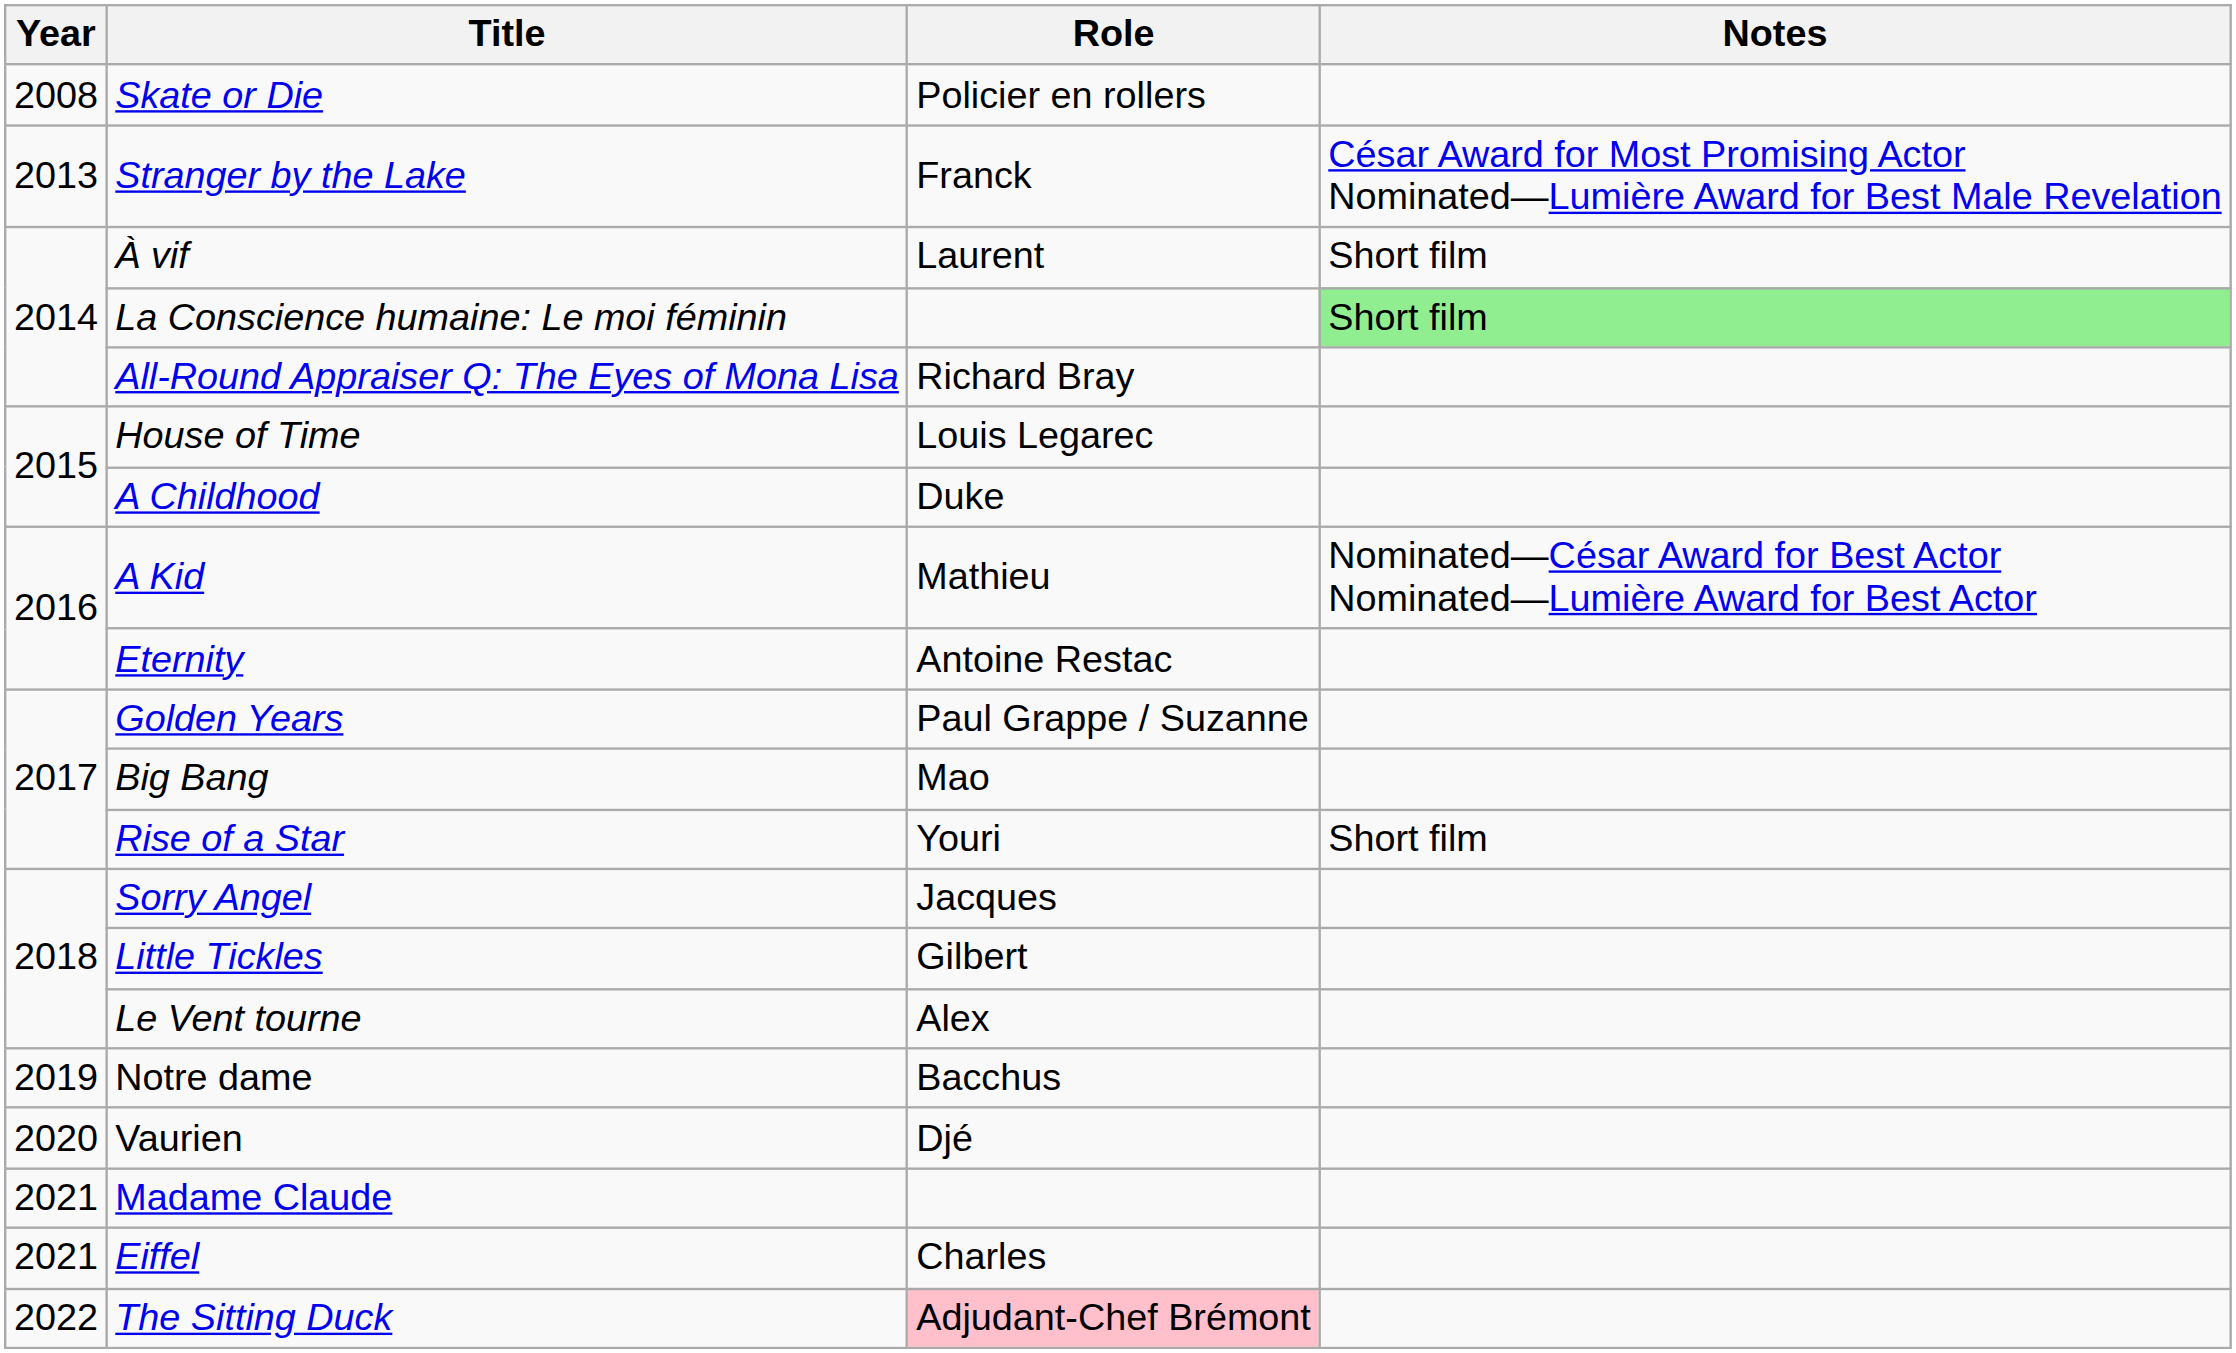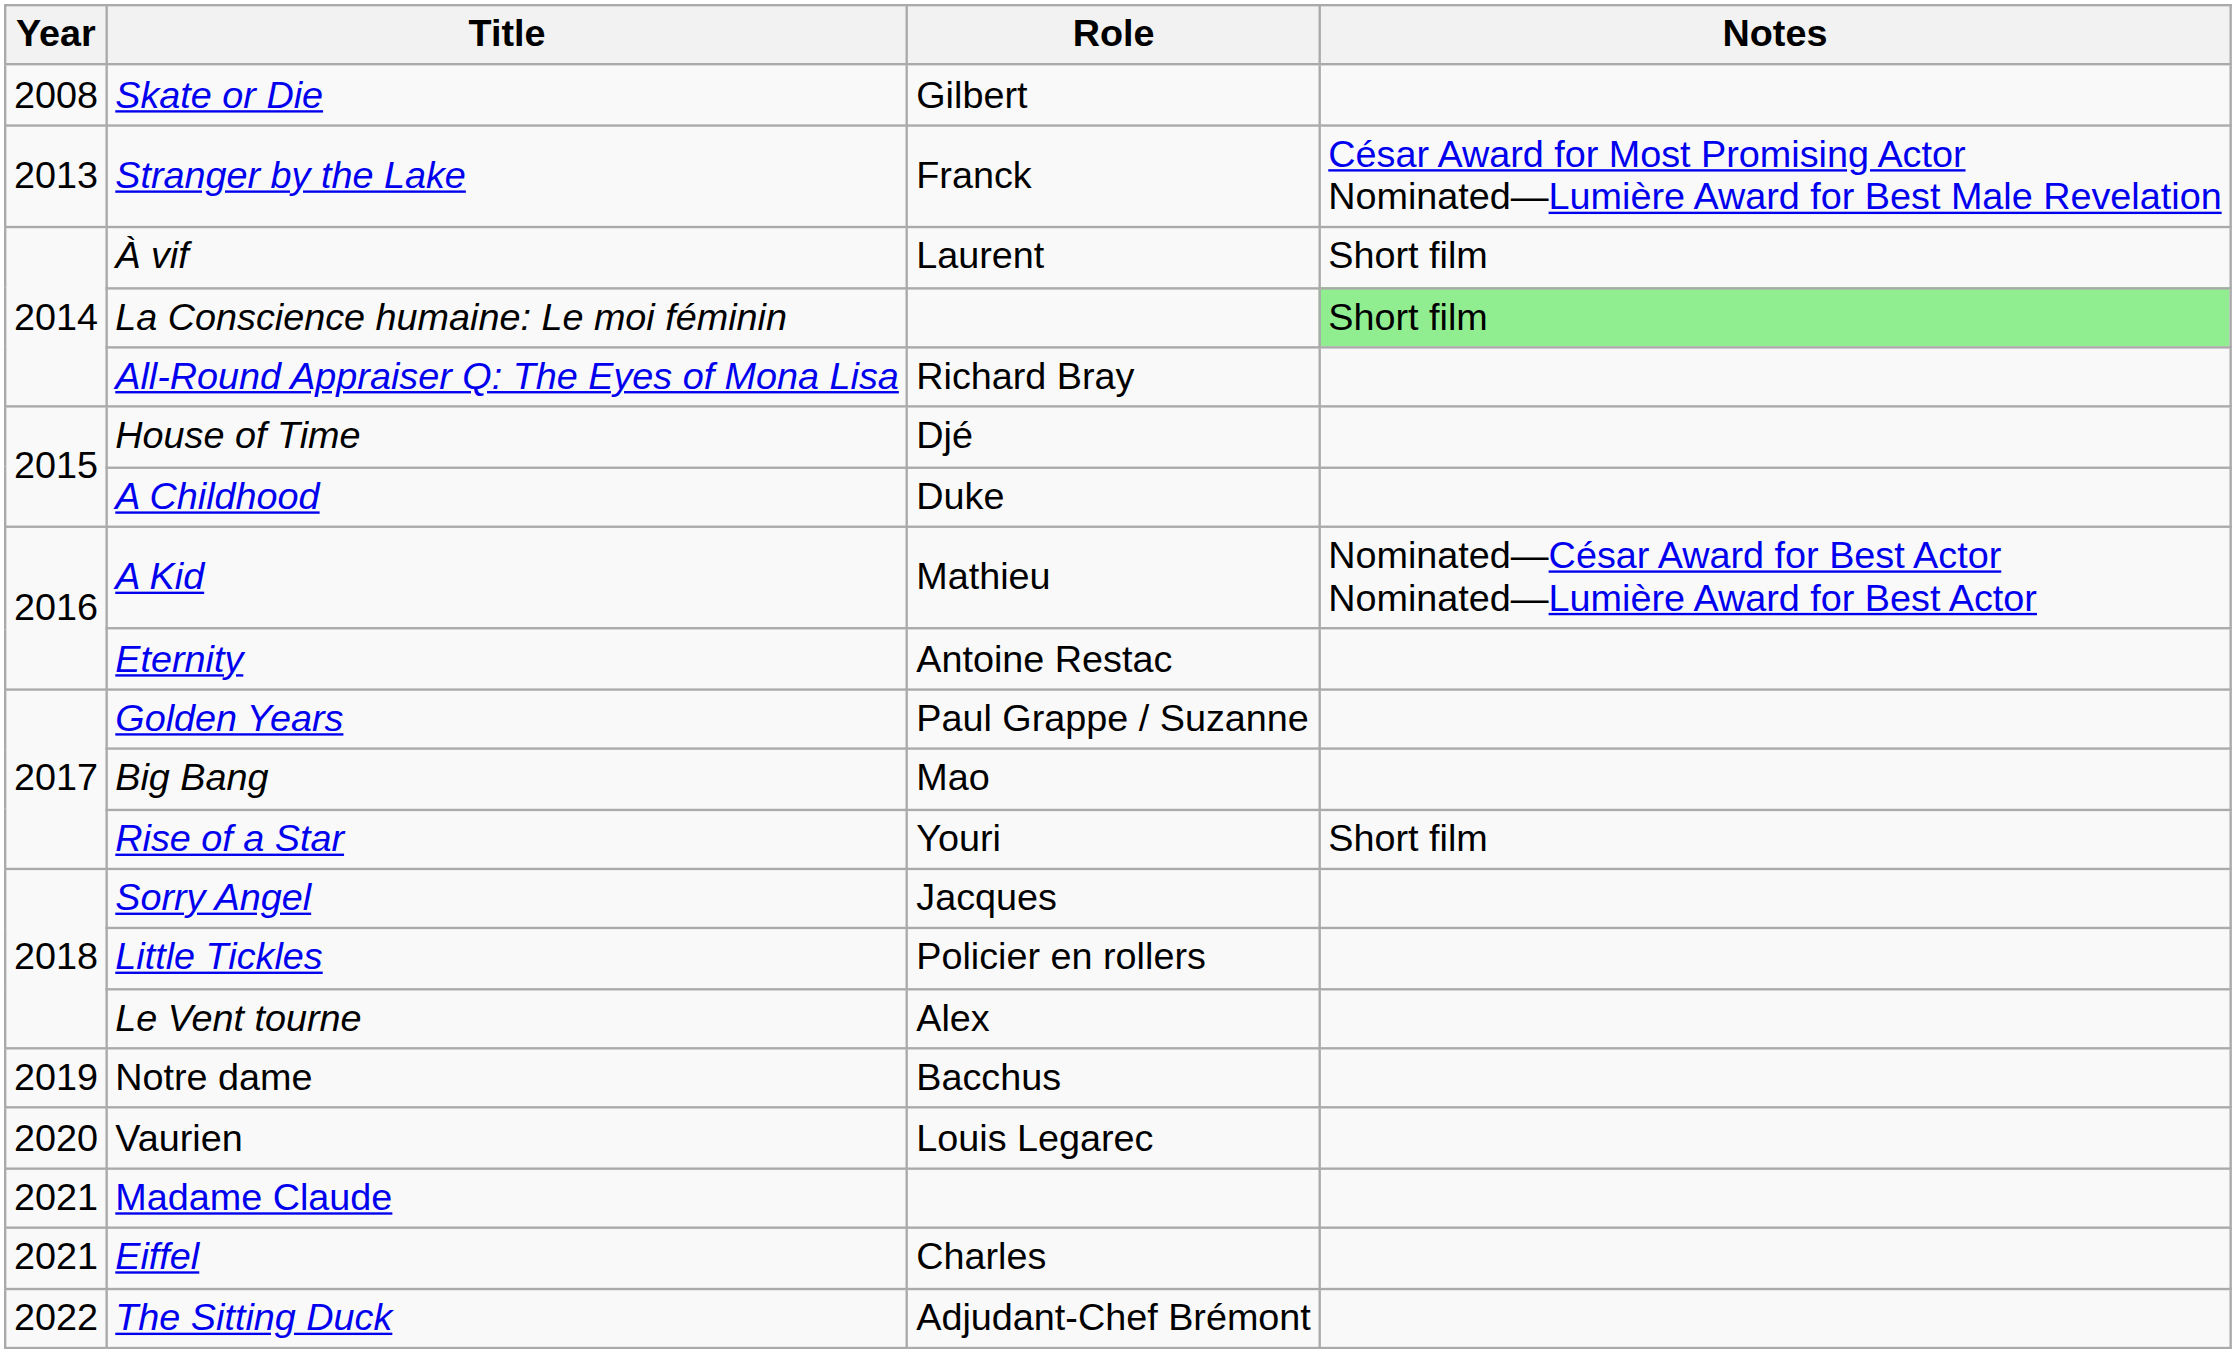Skate or Die | Role: Policier en rollers -> Gilbert
House of Time | Role: Louis Legarec -> Djé
Little Tickles | Role: Gilbert -> Policier en rollers
Vaurien | Role: Djé -> Louis Legarec
The Sitting Duck | Role: pink background -> no background
